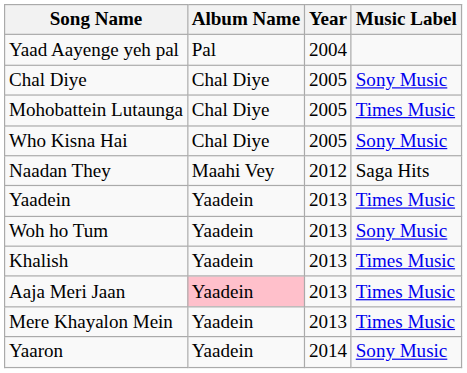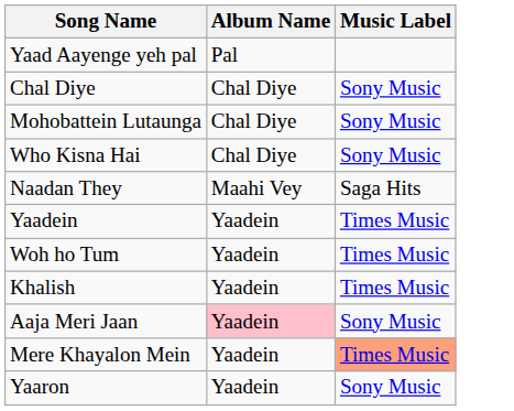- column: Year | 2004 | 2005 | 2005 | 2005 | 2012 | 2013 | 2013 | 2013 | 2013 | 2013 | 2014
Mohobattein Lutaunga | Music Label: Times Music -> Sony Music
Woh ho Tum | Music Label: Sony Music -> Times Music
Aaja Meri Jaan | Music Label: Times Music -> Sony Music
Mere Khayalon Mein | Music Label: no background -> lightsalmon background
